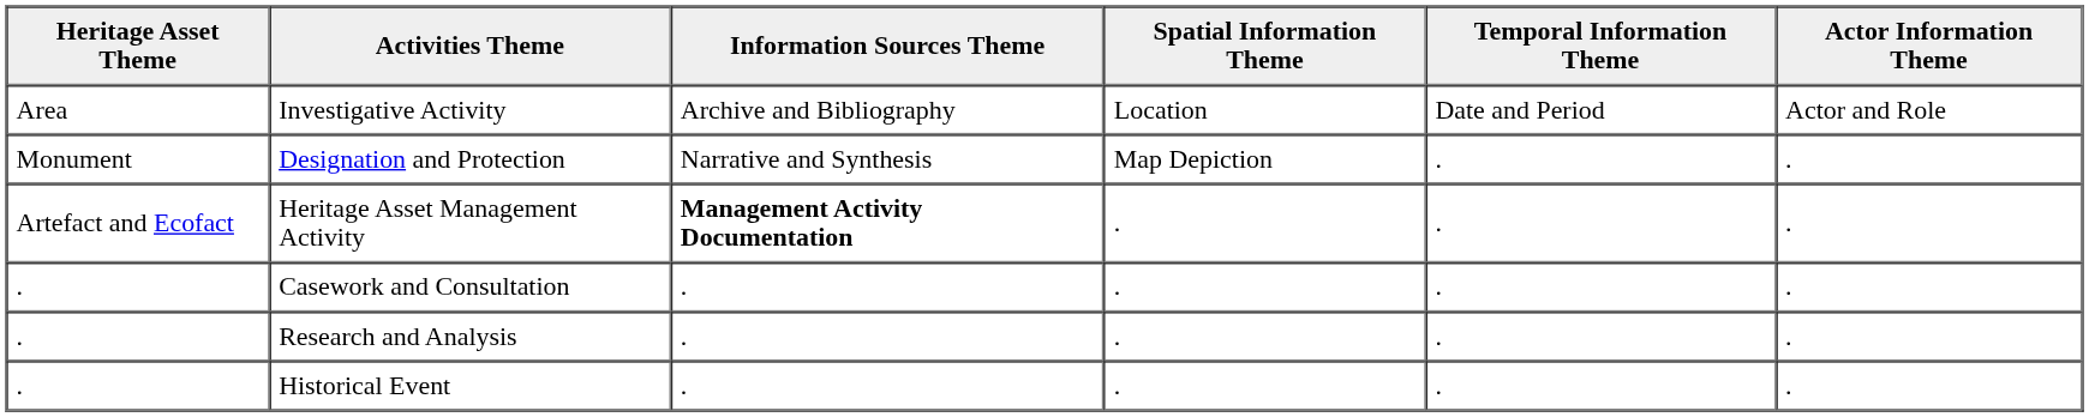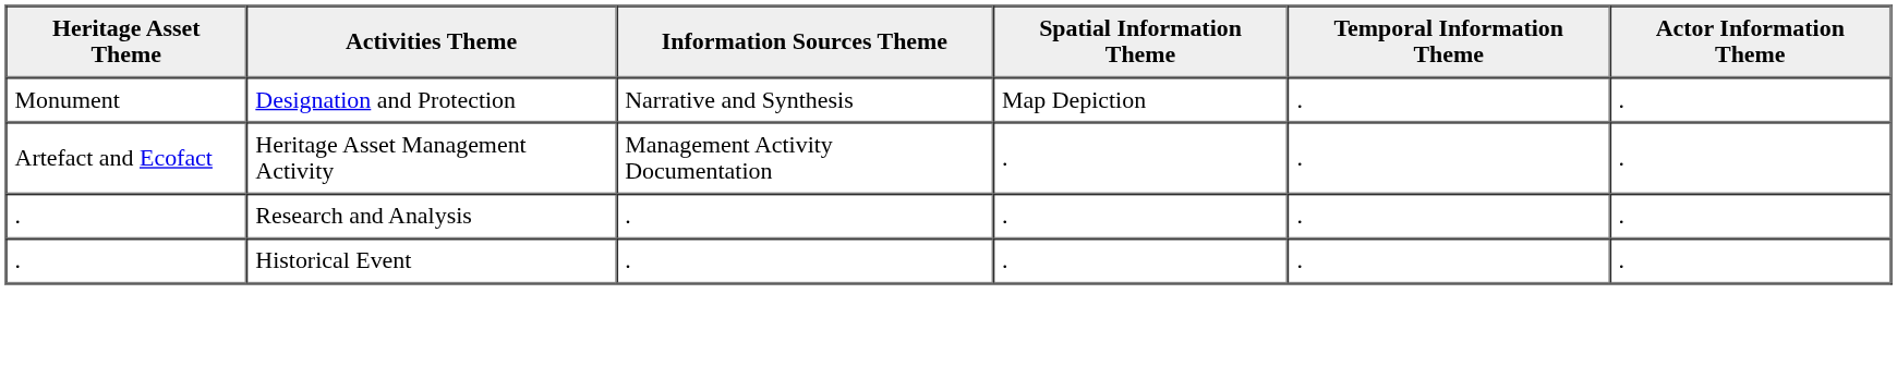- row: Area | Investigative Activity | Archive and Bibliography | Location | Date and Period | Actor and Role
Heritage Asset Management Activity | Information Sources Theme: bold -> normal
- row: . | Casework and Consultation | . | . | . | .
